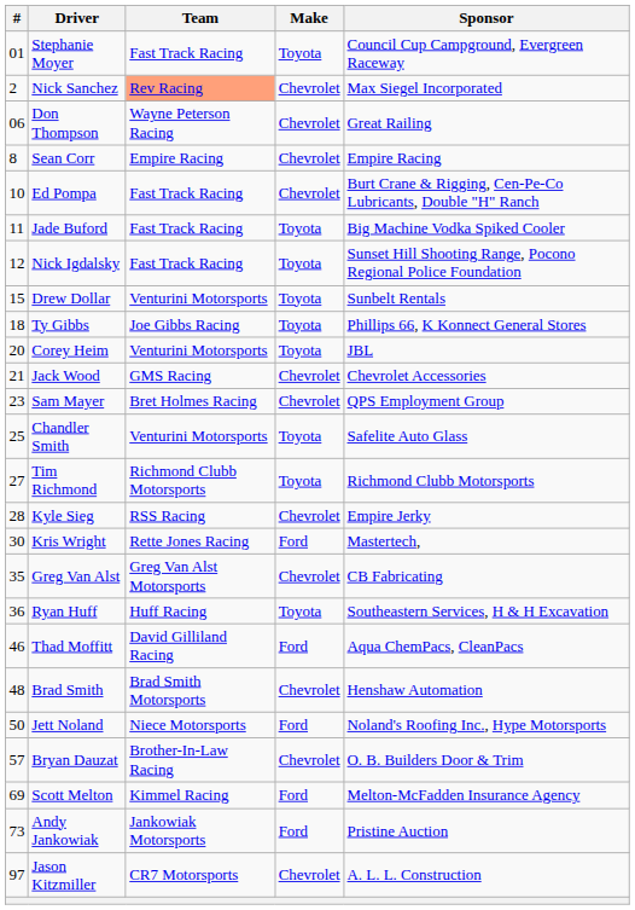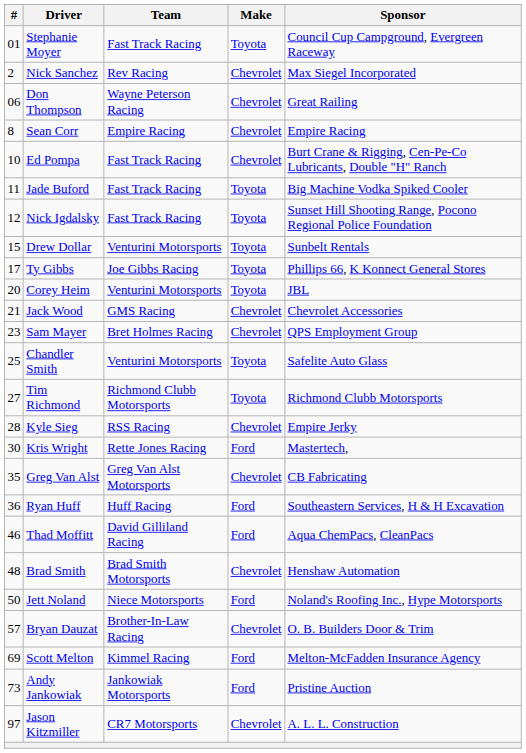Nick Sanchez | Team: lightsalmon background -> no background
Ty Gibbs | #: 18 -> 17
Ryan Huff | Make: Toyota -> Ford
